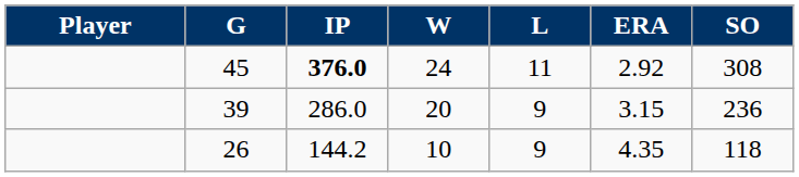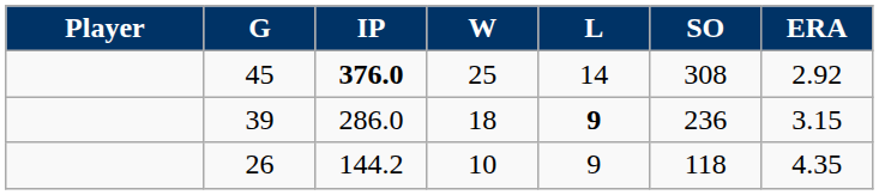columns swapped: ERA <-> SO
45 | W: 24 -> 25
45 | L: 11 -> 14
39 | W: 20 -> 18
39 | L: normal -> bold
